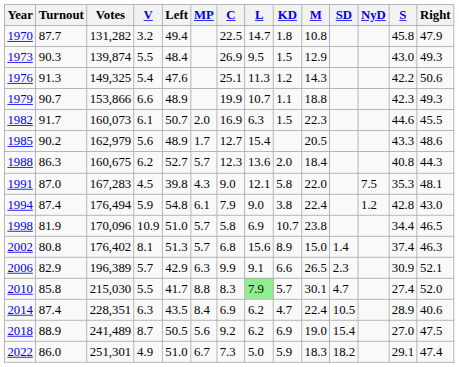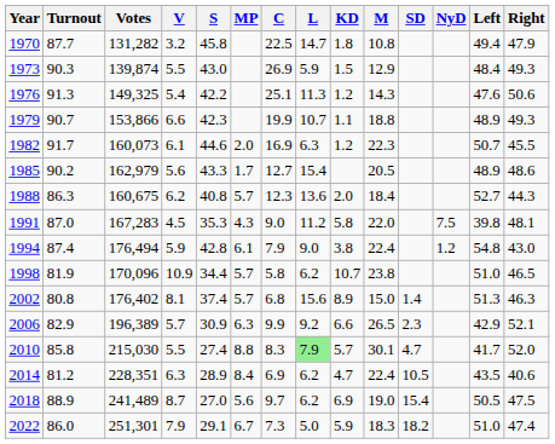columns swapped: S <-> Left
1973 | L: 9.5 -> 5.9
1982 | KD: 1.5 -> 1.2
1991 | L: 12.1 -> 11.2
1998 | L: 6.9 -> 6.2
2006 | L: 9.1 -> 9.2
2014 | Turnout: 87.4 -> 81.2
2018 | C: 9.2 -> 9.7
2022 | V: 4.9 -> 7.9
